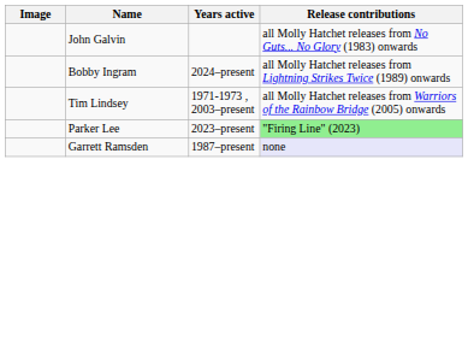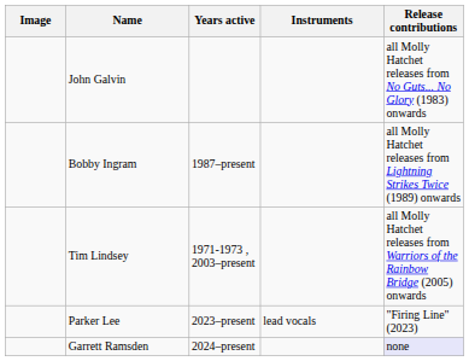+ column: Instruments | lead vocals
Bobby Ingram | Years active: 2024–present -> 1987–present
Parker Lee | Release contributions: lightgreen background -> no background
Garrett Ramsden | Years active: 1987–present -> 2024–present
